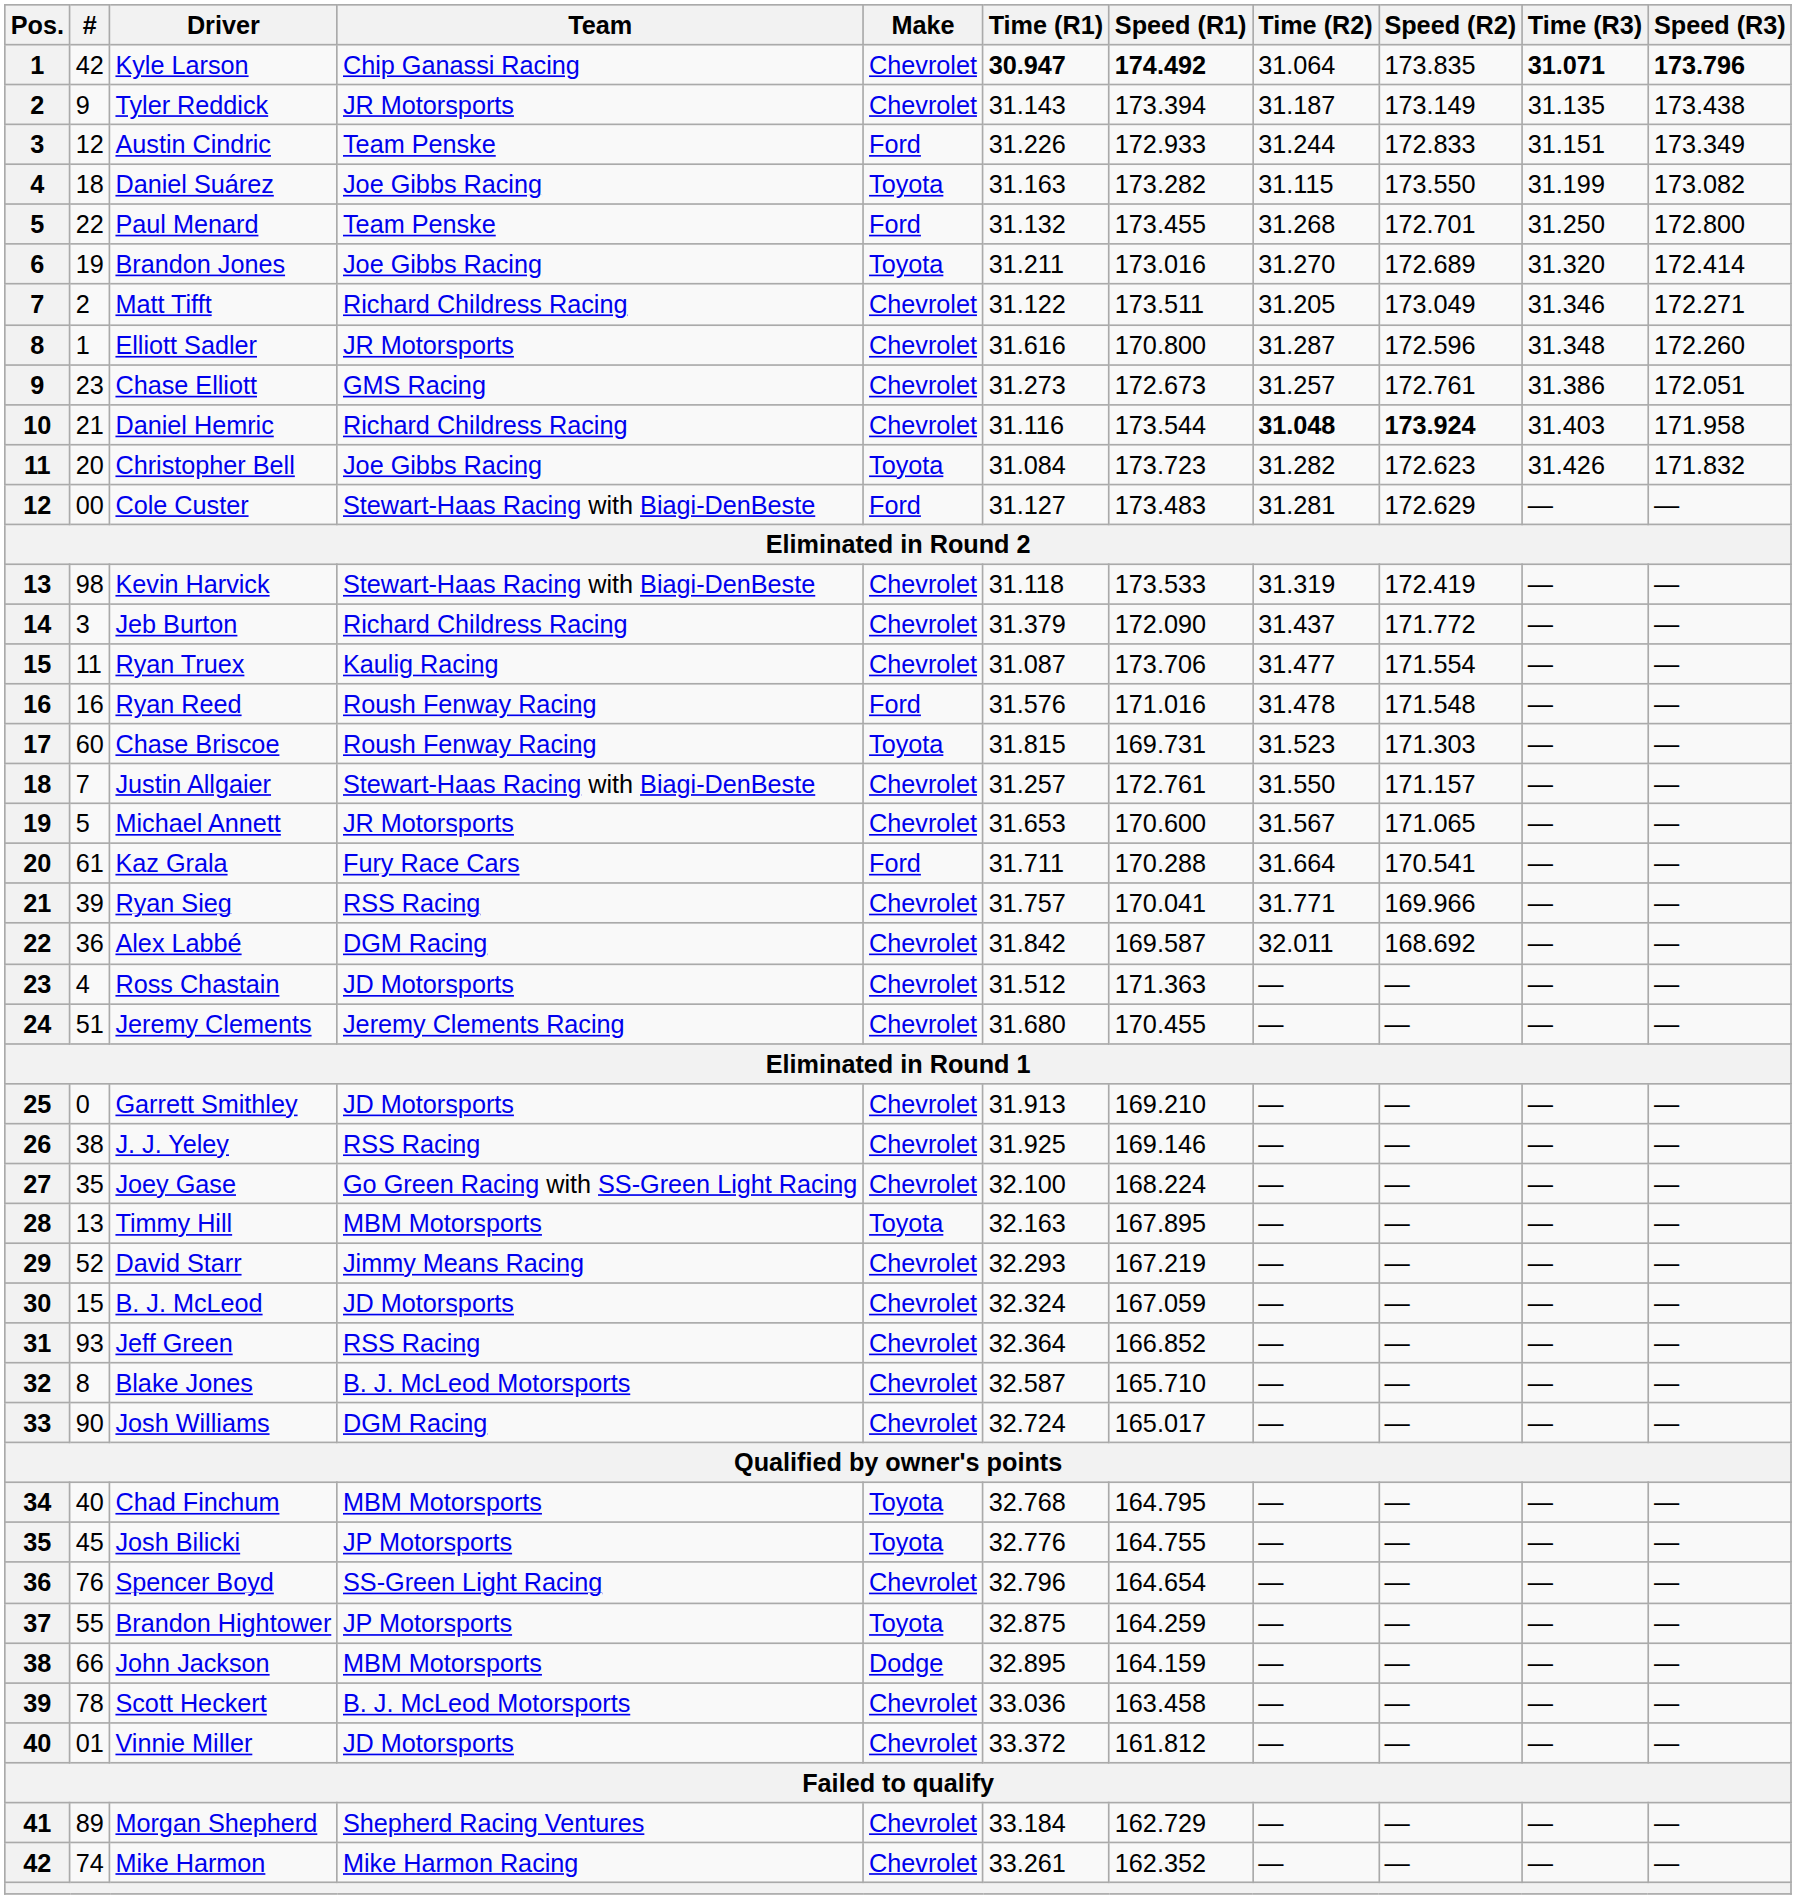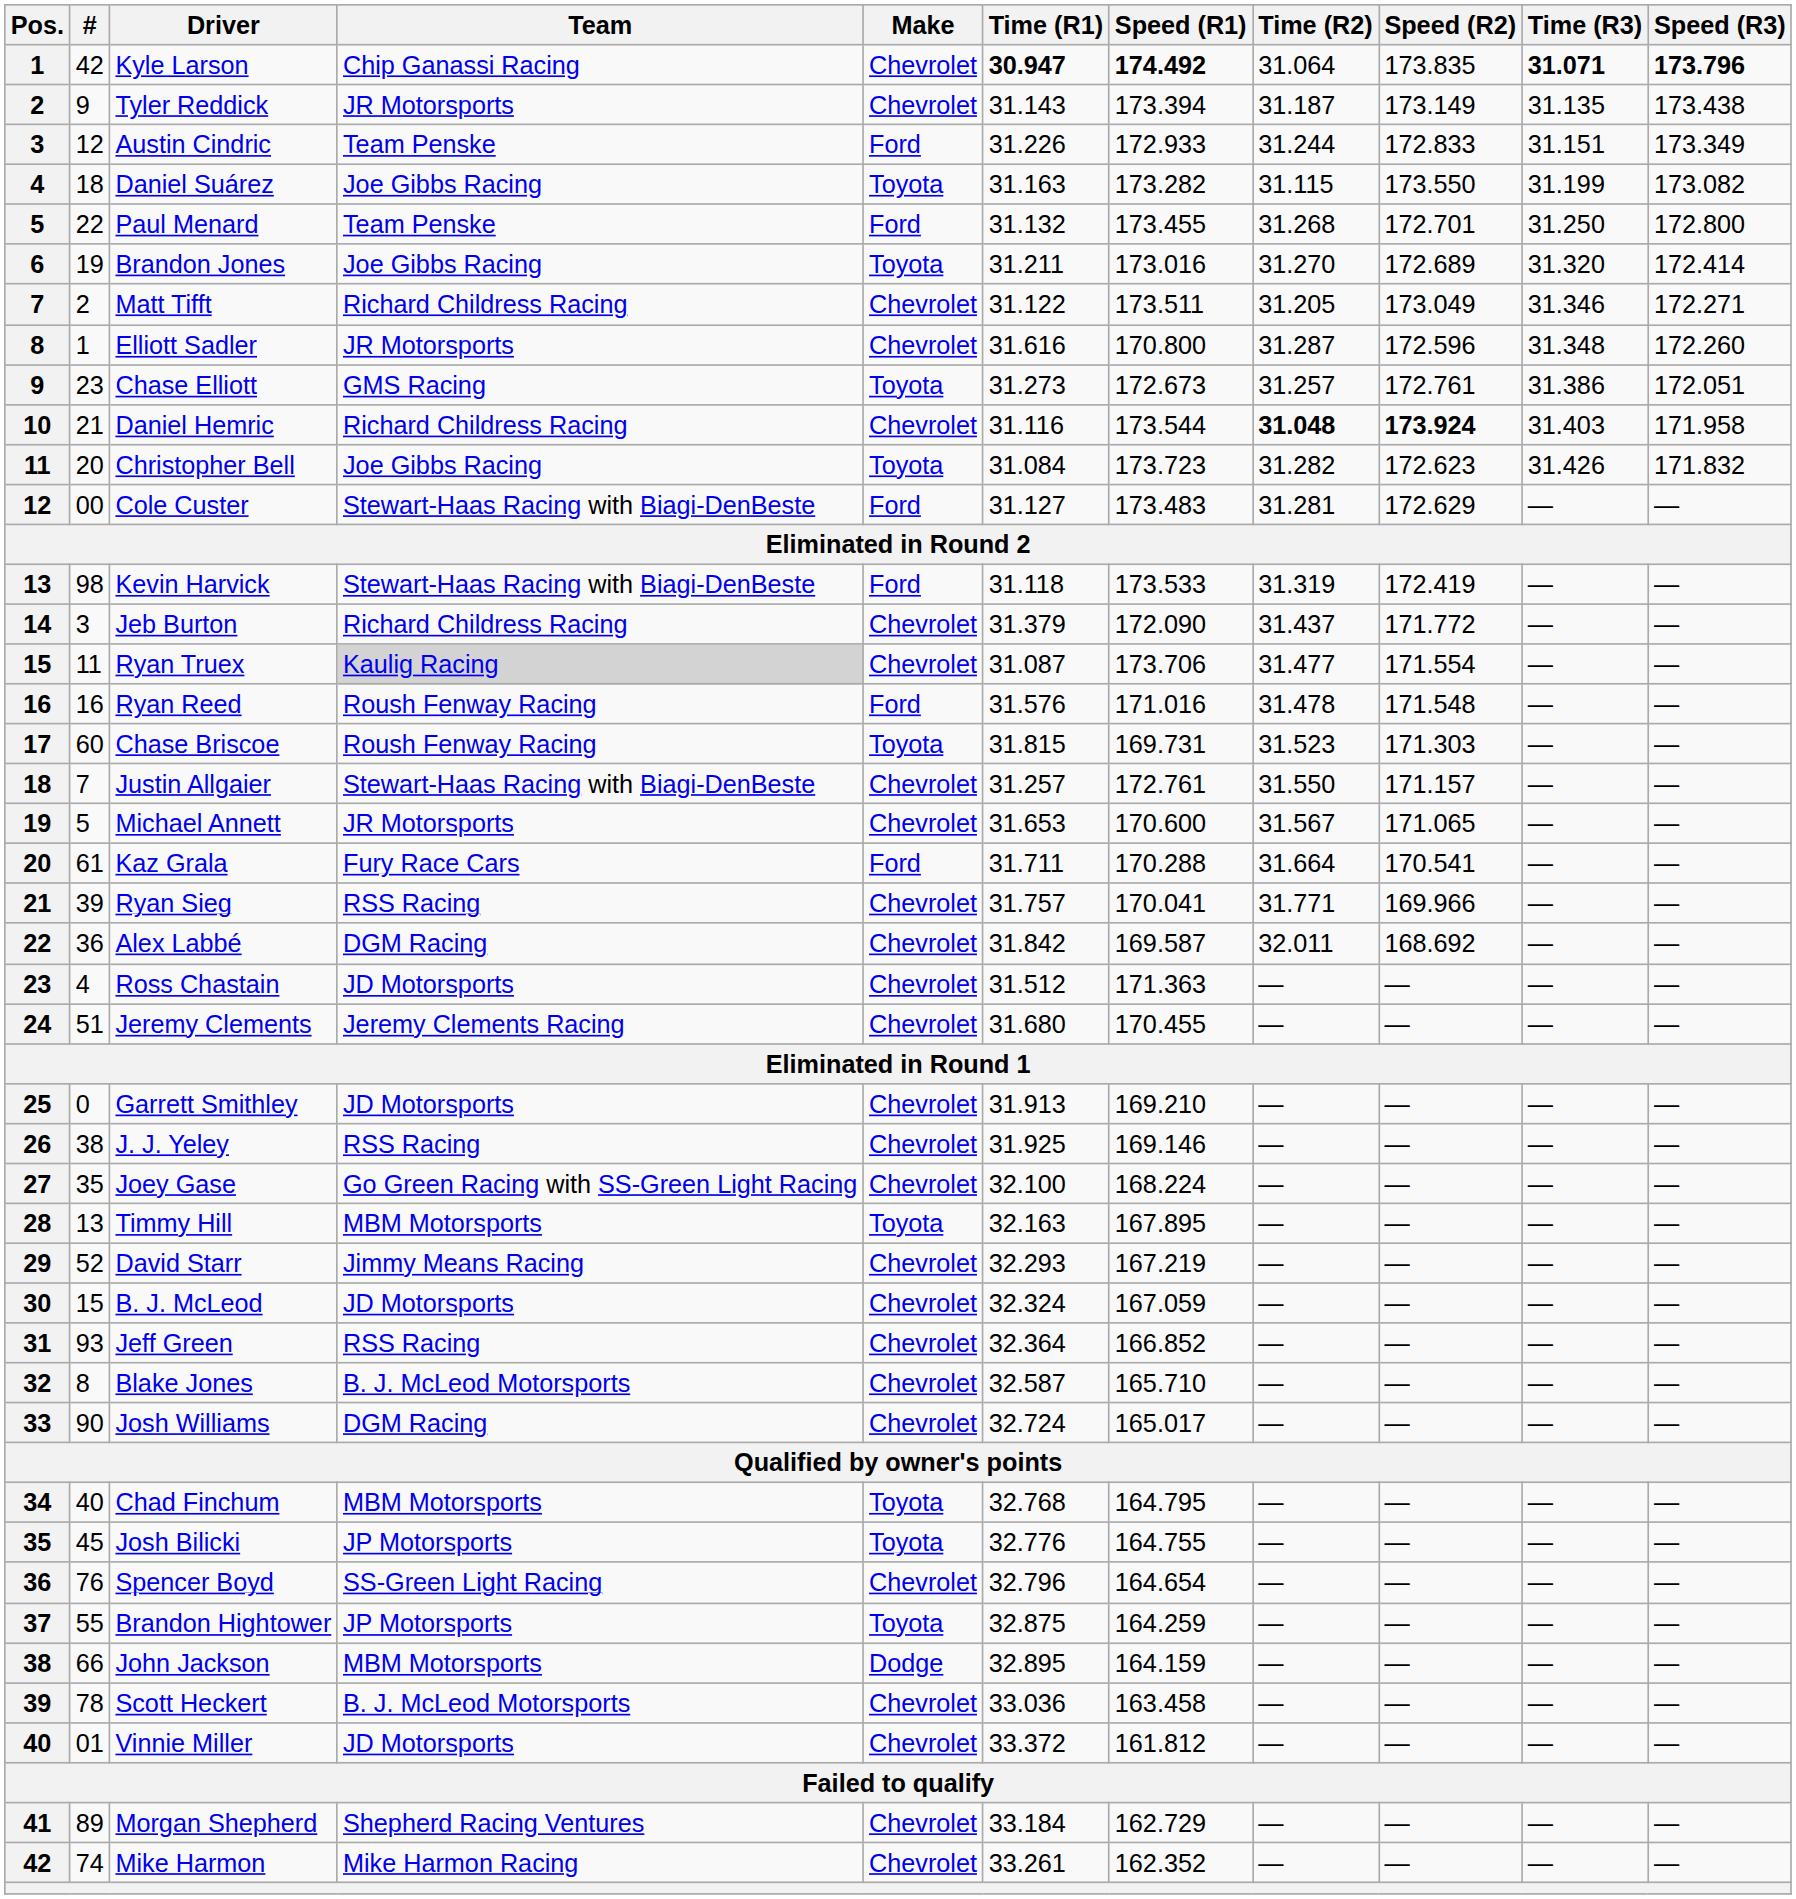Chase Elliott | Make: Chevrolet -> Toyota
Kevin Harvick | Make: Chevrolet -> Ford
Ryan Truex | Team: no background -> lightgrey background
